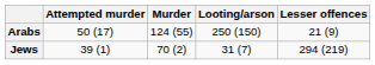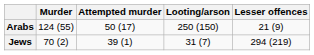columns swapped: Murder <-> Attempted murder
